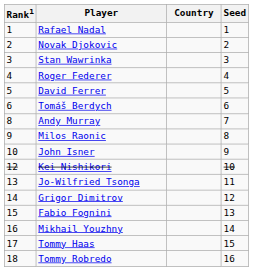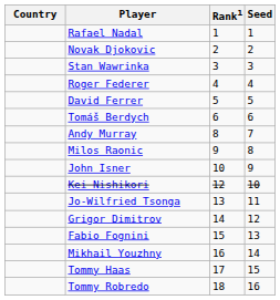columns swapped: Country <-> Rank1
